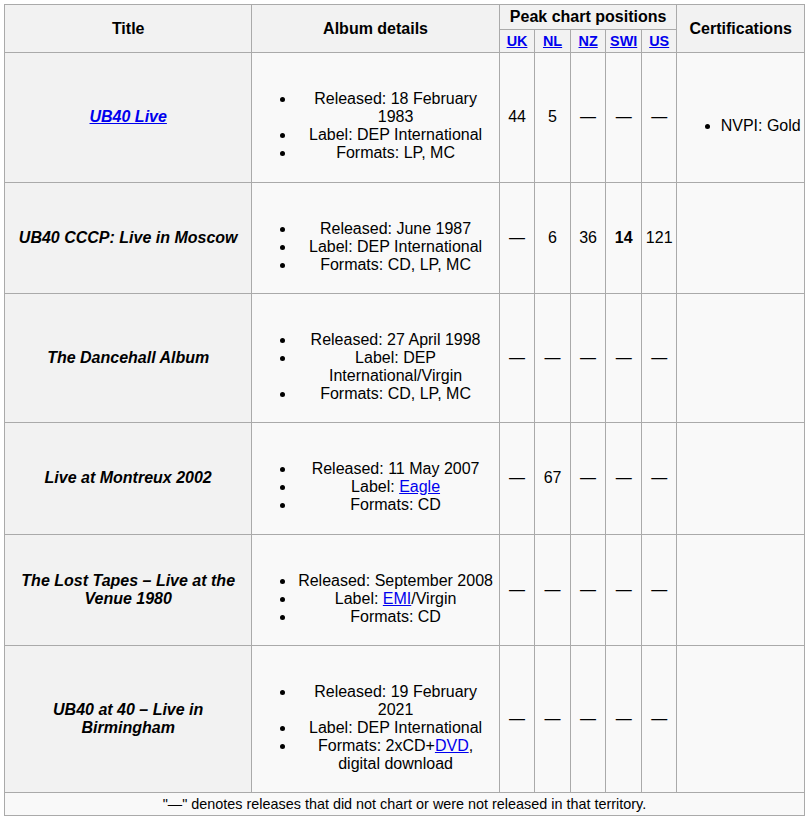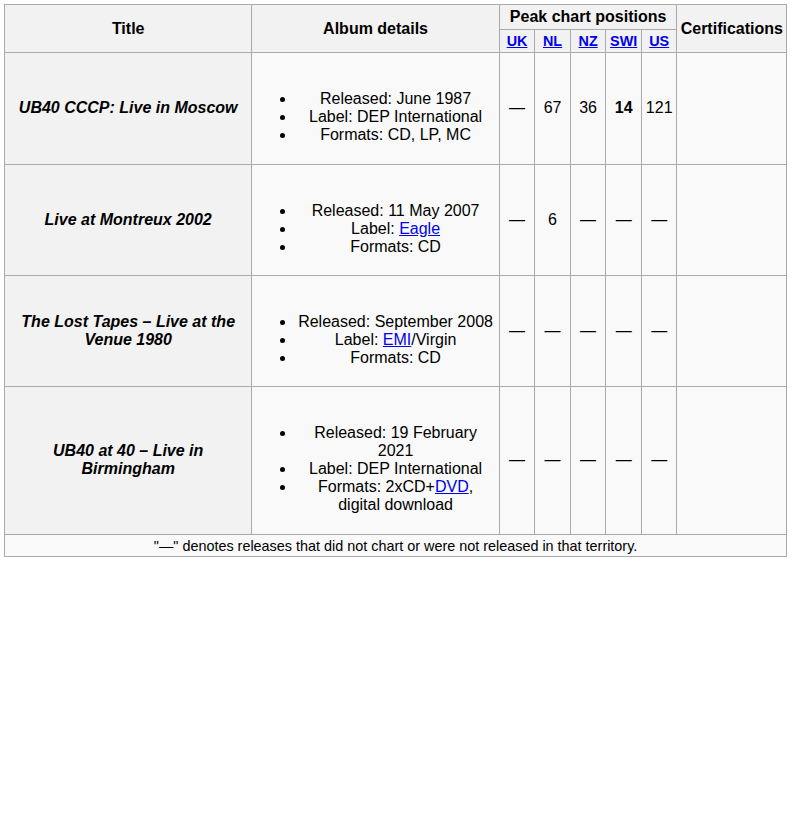- row: UB40 Live | Released: 18 February 1983 Label: DEP International Formats: LP, MC | 44 | 5 | — | — | — | NVPI: Gold
UB40 CCCP: Live in Moscow | Peak chart positions / NL: 6 -> 67
- row: The Dancehall Album | Released: 27 April 1998 Label: DEP International/Virgin Formats: CD, LP, MC | — | — | — | — | —
Live at Montreux 2002 | Peak chart positions / NL: 67 -> 6
